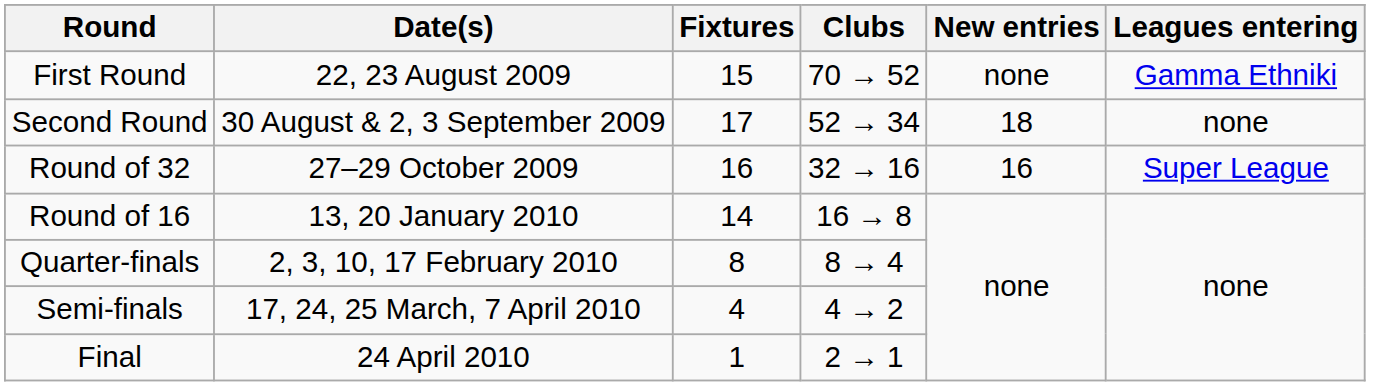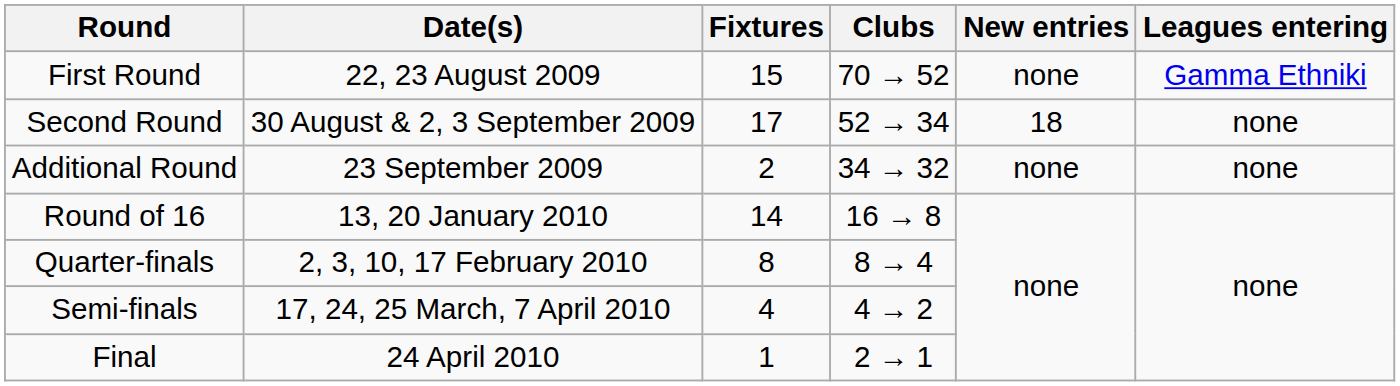+ row: Additional Round | 23 September 2009 | 2 | 34 → 32 | none | none
- row: Round of 32 | 27–29 October 2009 | 16 | 32 → 16 | 16 | Super League
